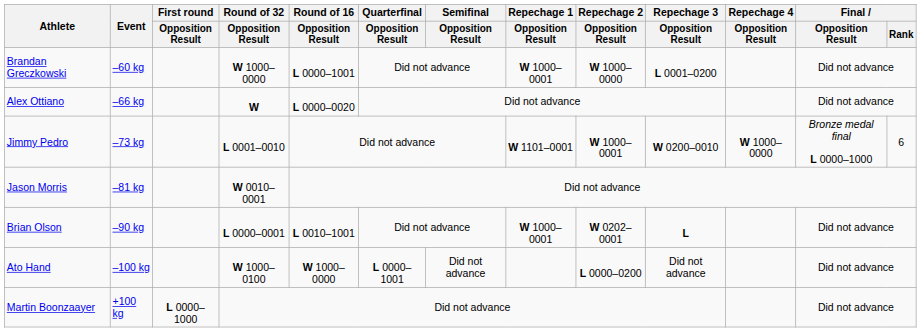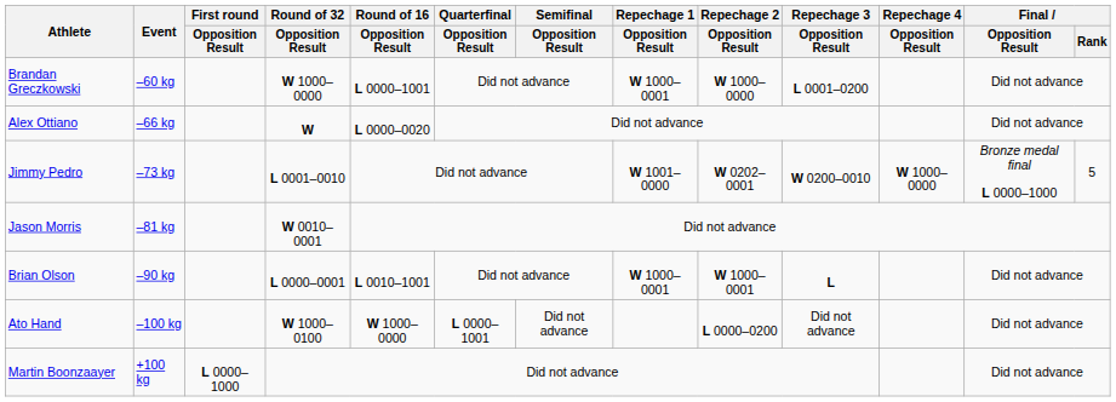Jimmy Pedro | Repechage 1 / Opposition Result: W 1101–0001 -> W 1001–0000
Jimmy Pedro | Repechage 2 / Opposition Result: W 1000–0001 -> W 0202–0001
Jimmy Pedro | Final / Rank: 6 -> 5
Brian Olson | Repechage 2 / Opposition Result: W 0202–0001 -> W 1000–0001
